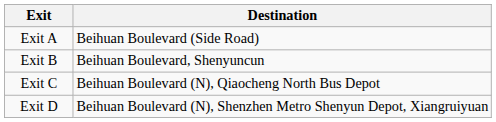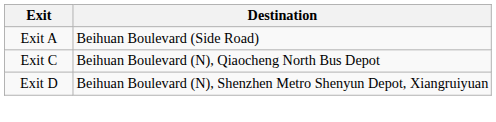- row: Exit B | Beihuan Boulevard, Shenyuncun
